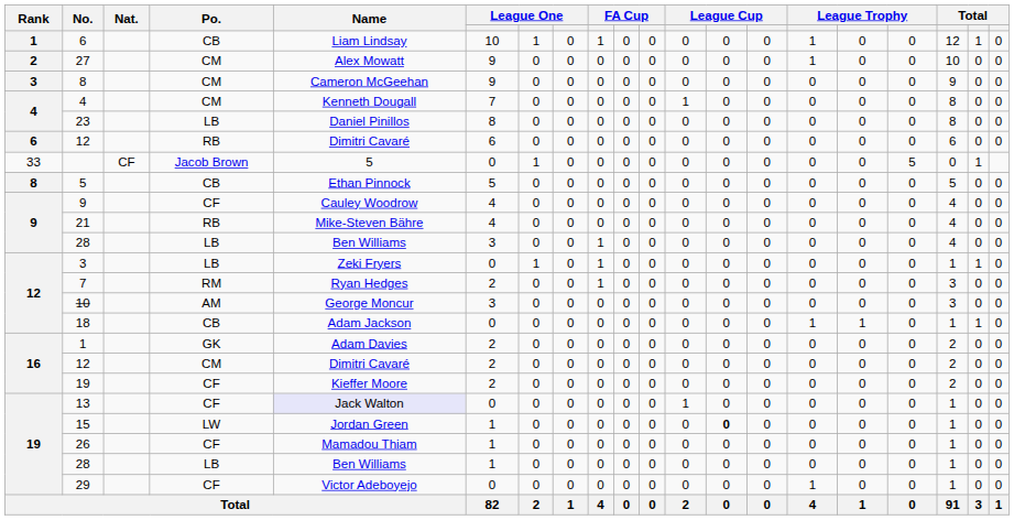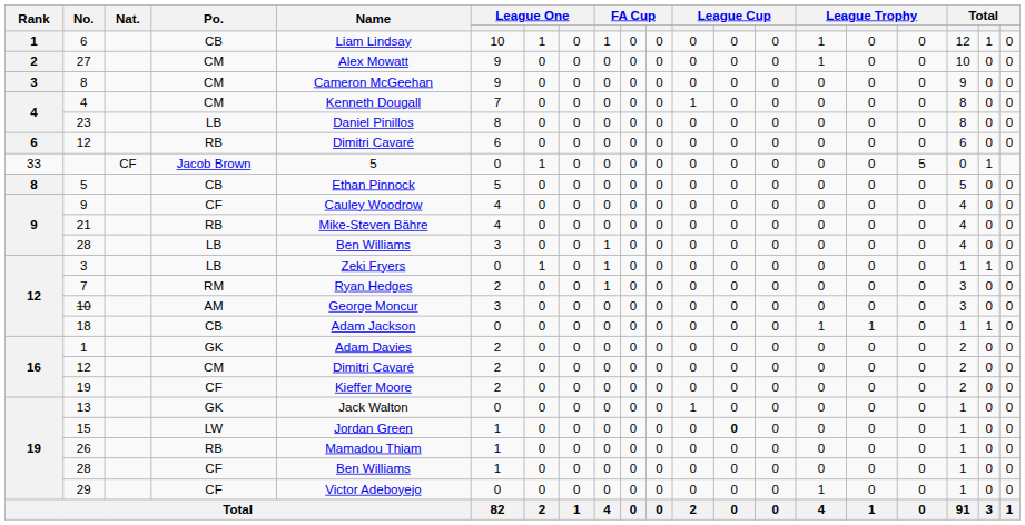13 | Po.: CF -> GK
13 | Name: lavender background -> no background
26 | Po.: CF -> RB
19 / 28 | Po.: LB -> CF
